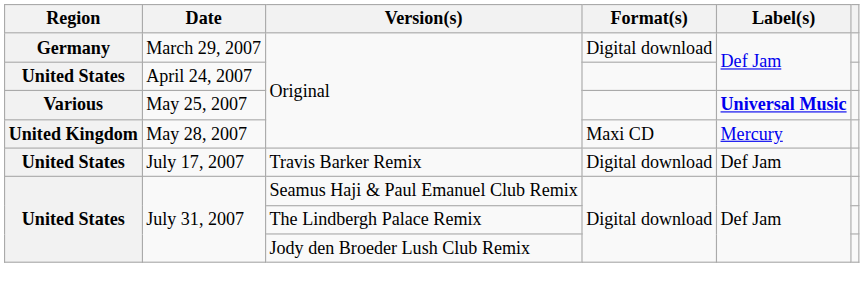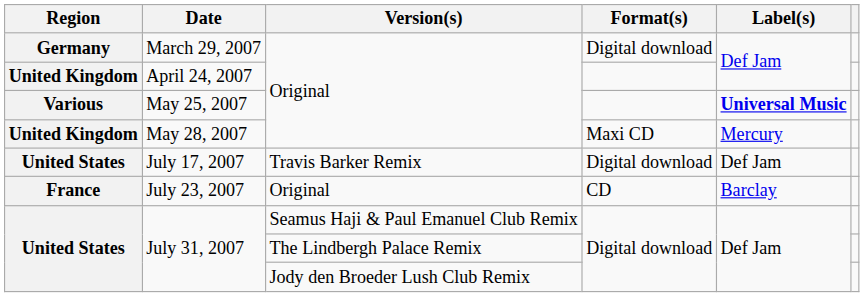April 24, 2007 | Region: United States -> United Kingdom
+ row: France | July 23, 2007 | Original | CD | Barclay
